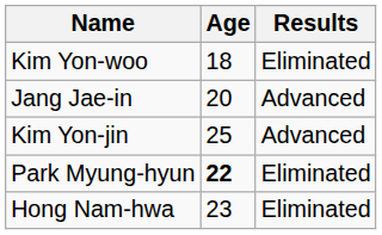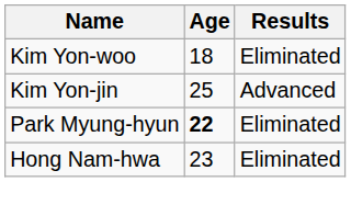- row: Jang Jae-in | 20 | Advanced
